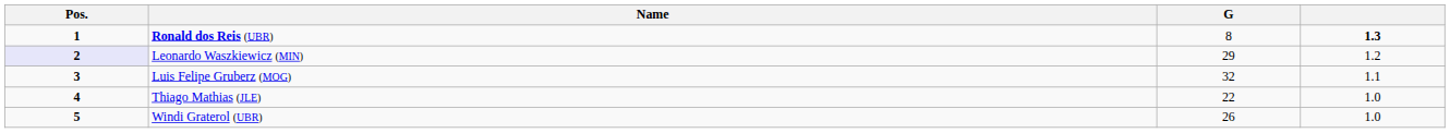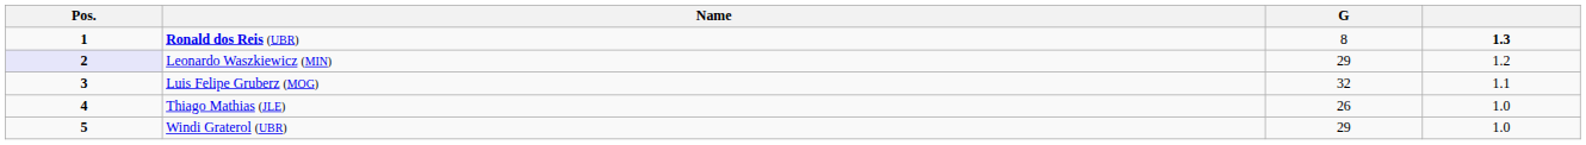Thiago Mathias (JLE) | G: 22 -> 26
Windi Graterol (UBR) | G: 26 -> 29
